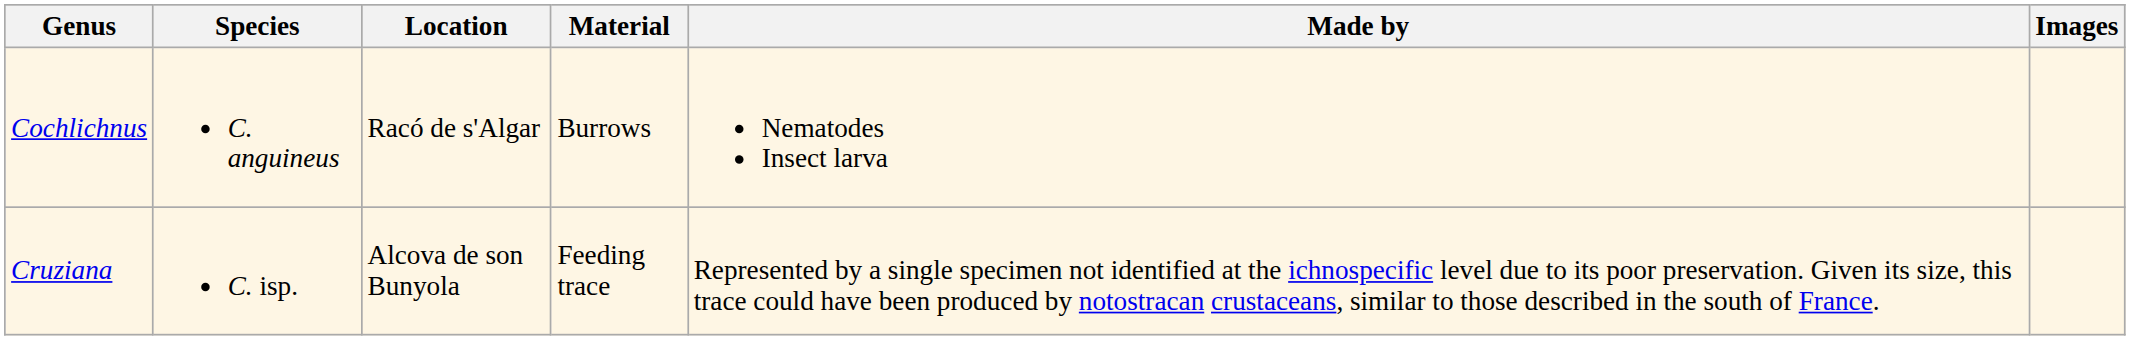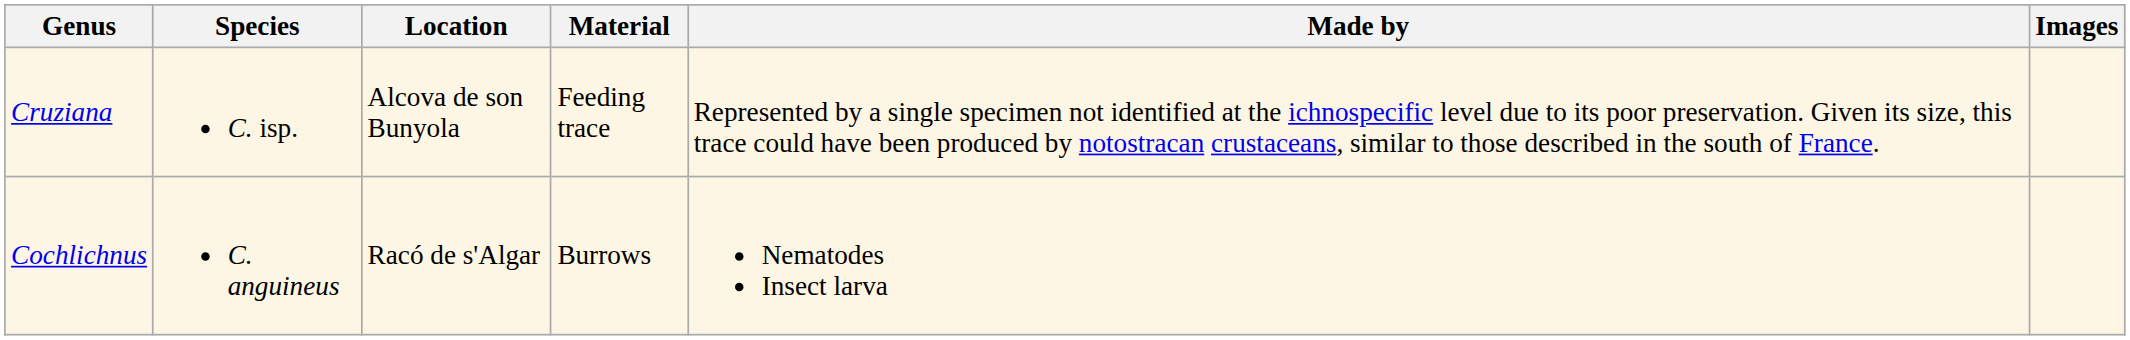rows swapped: Cochlichnus <-> Cruziana
